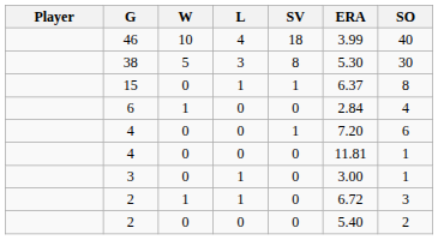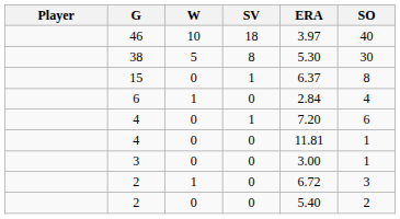- column: L | 4 | 3 | 1 | 0 | 0 | 0 | 1 | 1 | 0
46 | ERA: 3.99 -> 3.97
